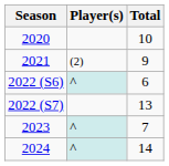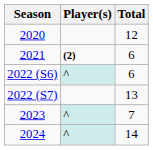2020 | Total: 10 -> 12
2021 | Player(s): normal -> bold
2021 | Total: 9 -> 6
